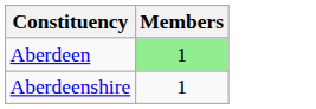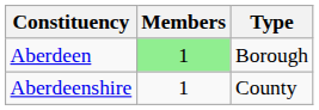+ column: Type | Borough | County
